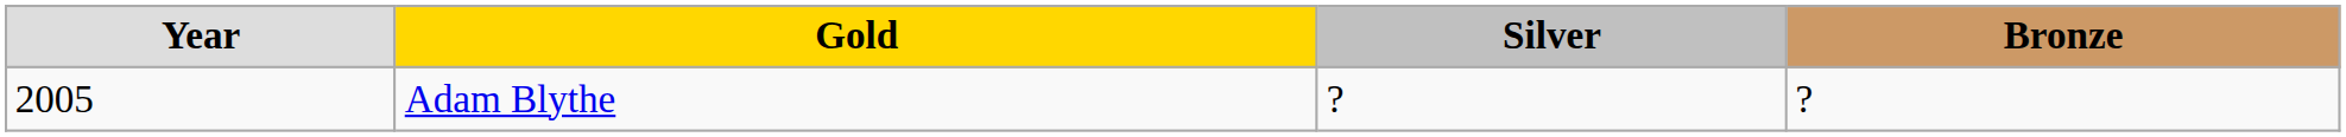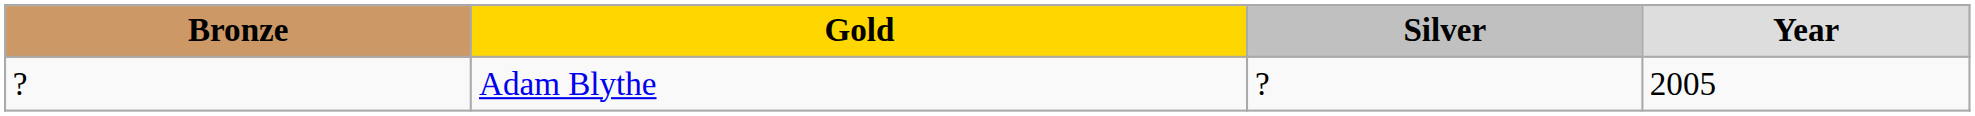columns swapped: Year <-> Bronze
